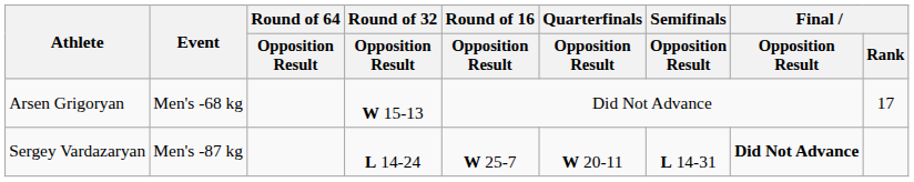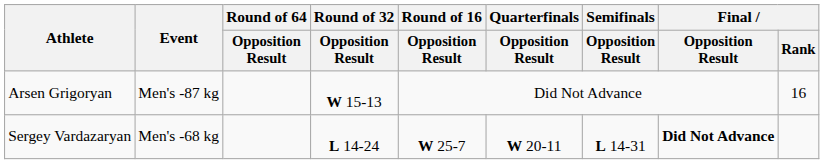Arsen Grigoryan | Event: Men's -68 kg -> Men's -87 kg
Arsen Grigoryan | Final / Rank: 17 -> 16
Sergey Vardazaryan | Event: Men's -87 kg -> Men's -68 kg
